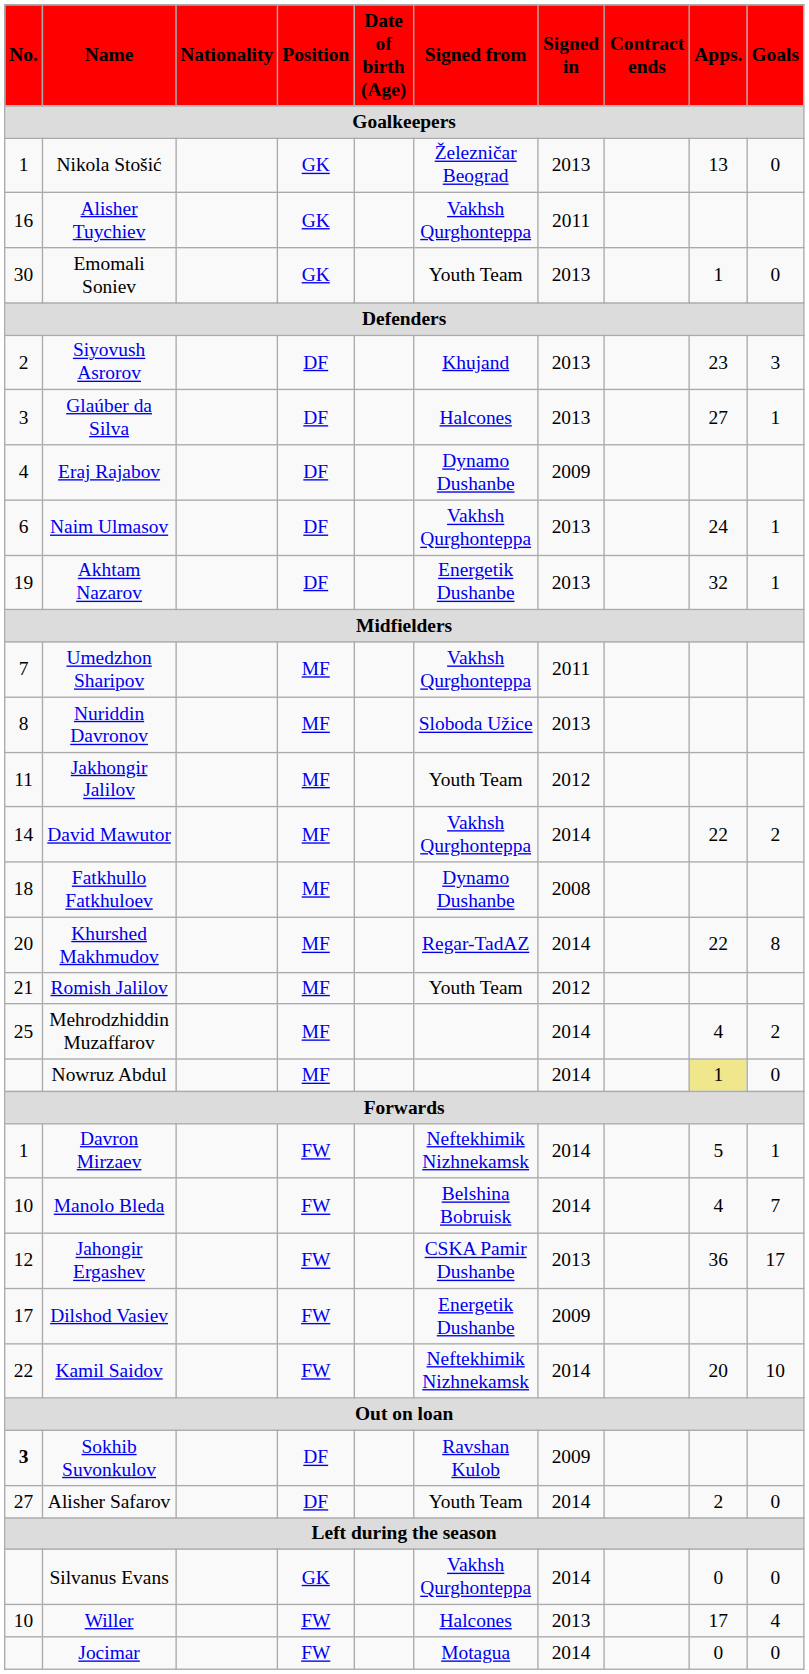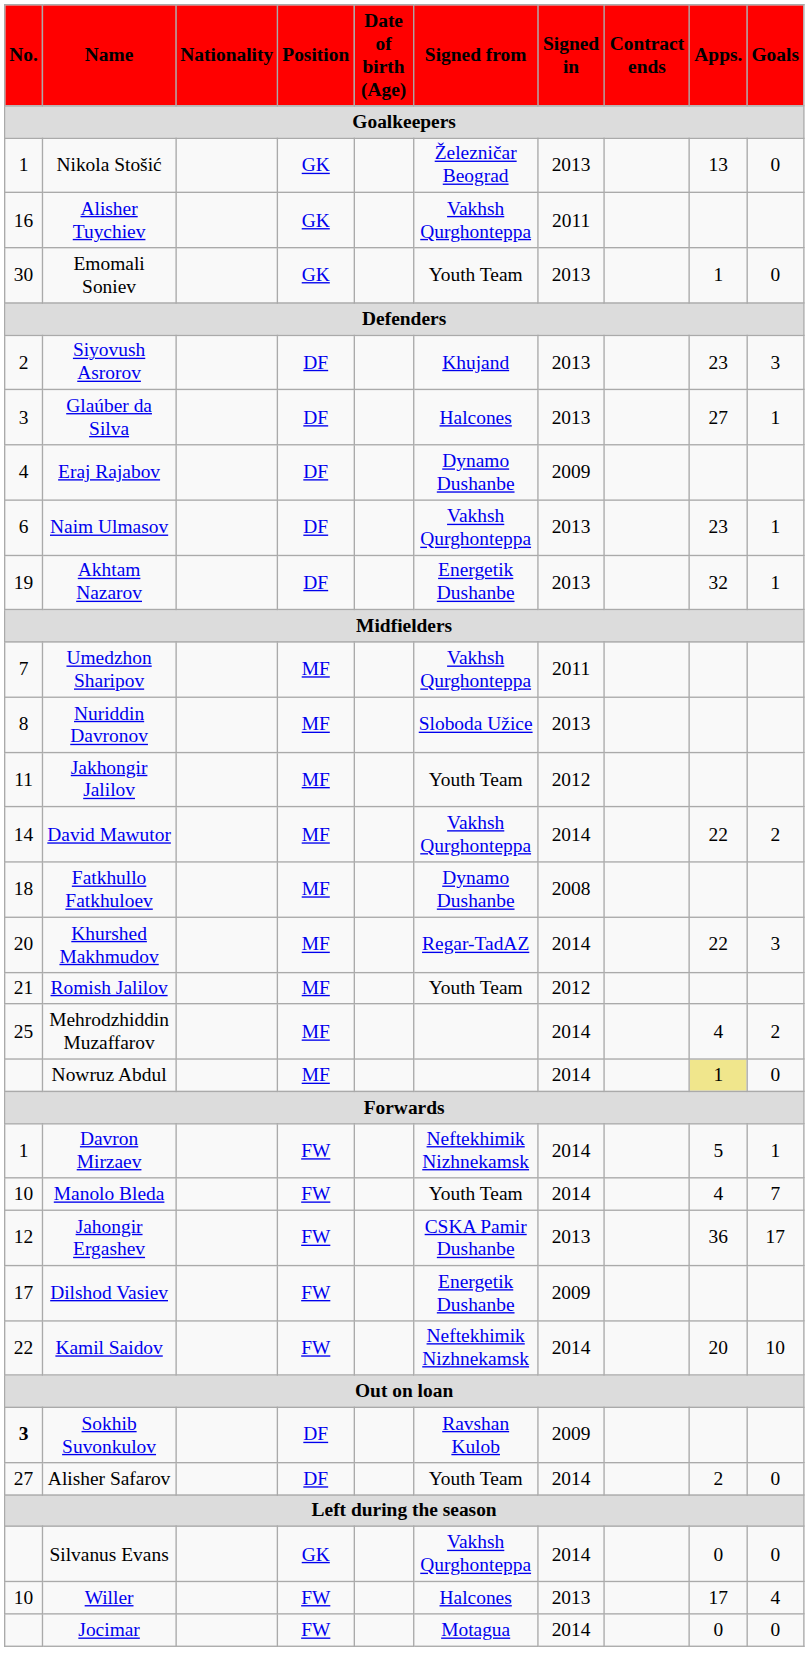Naim Ulmasov | Apps.: 24 -> 23
Khurshed Makhmudov | Goals: 8 -> 3
Manolo Bleda | Signed from: Belshina Bobruisk -> Youth Team
